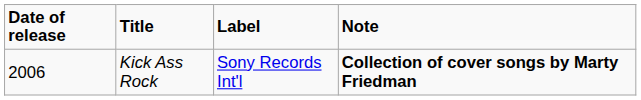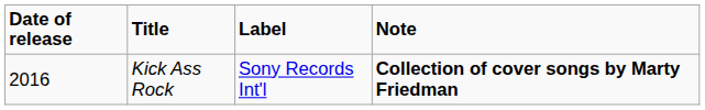Kick Ass Rock | Date of release: 2006 -> 2016
